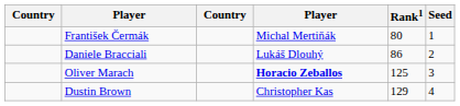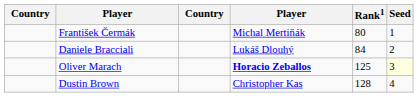Daniele Bracciali | Rank1: 86 -> 84
Oliver Marach | Seed: no background -> lightyellow background
Dustin Brown | Rank1: 129 -> 128
